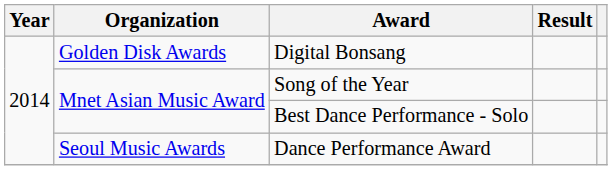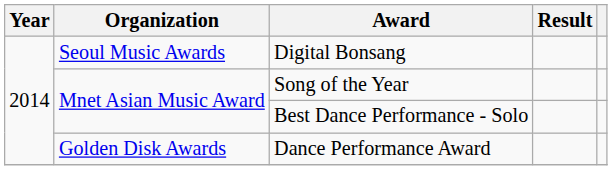Digital Bonsang | Organization: Golden Disk Awards -> Seoul Music Awards
Dance Performance Award | Organization: Seoul Music Awards -> Golden Disk Awards
